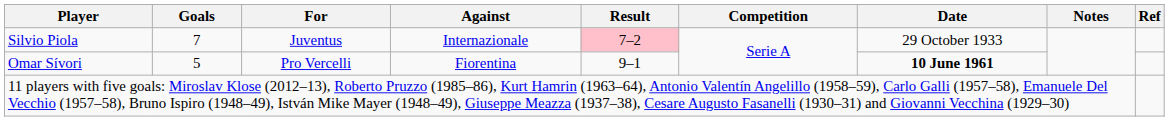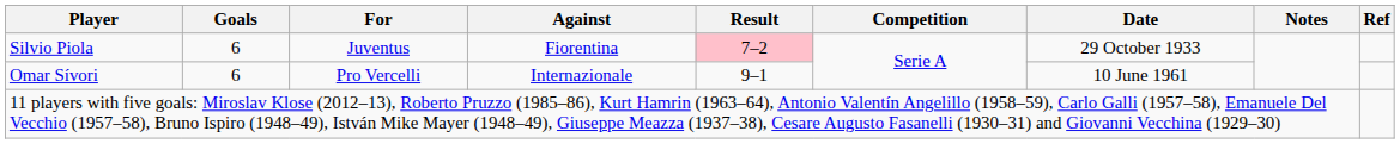Silvio Piola | Goals: 7 -> 6
Silvio Piola | Against: Internazionale -> Fiorentina
Omar Sívori | Goals: 5 -> 6
Omar Sívori | Against: Fiorentina -> Internazionale
Omar Sívori | Date: bold -> normal
